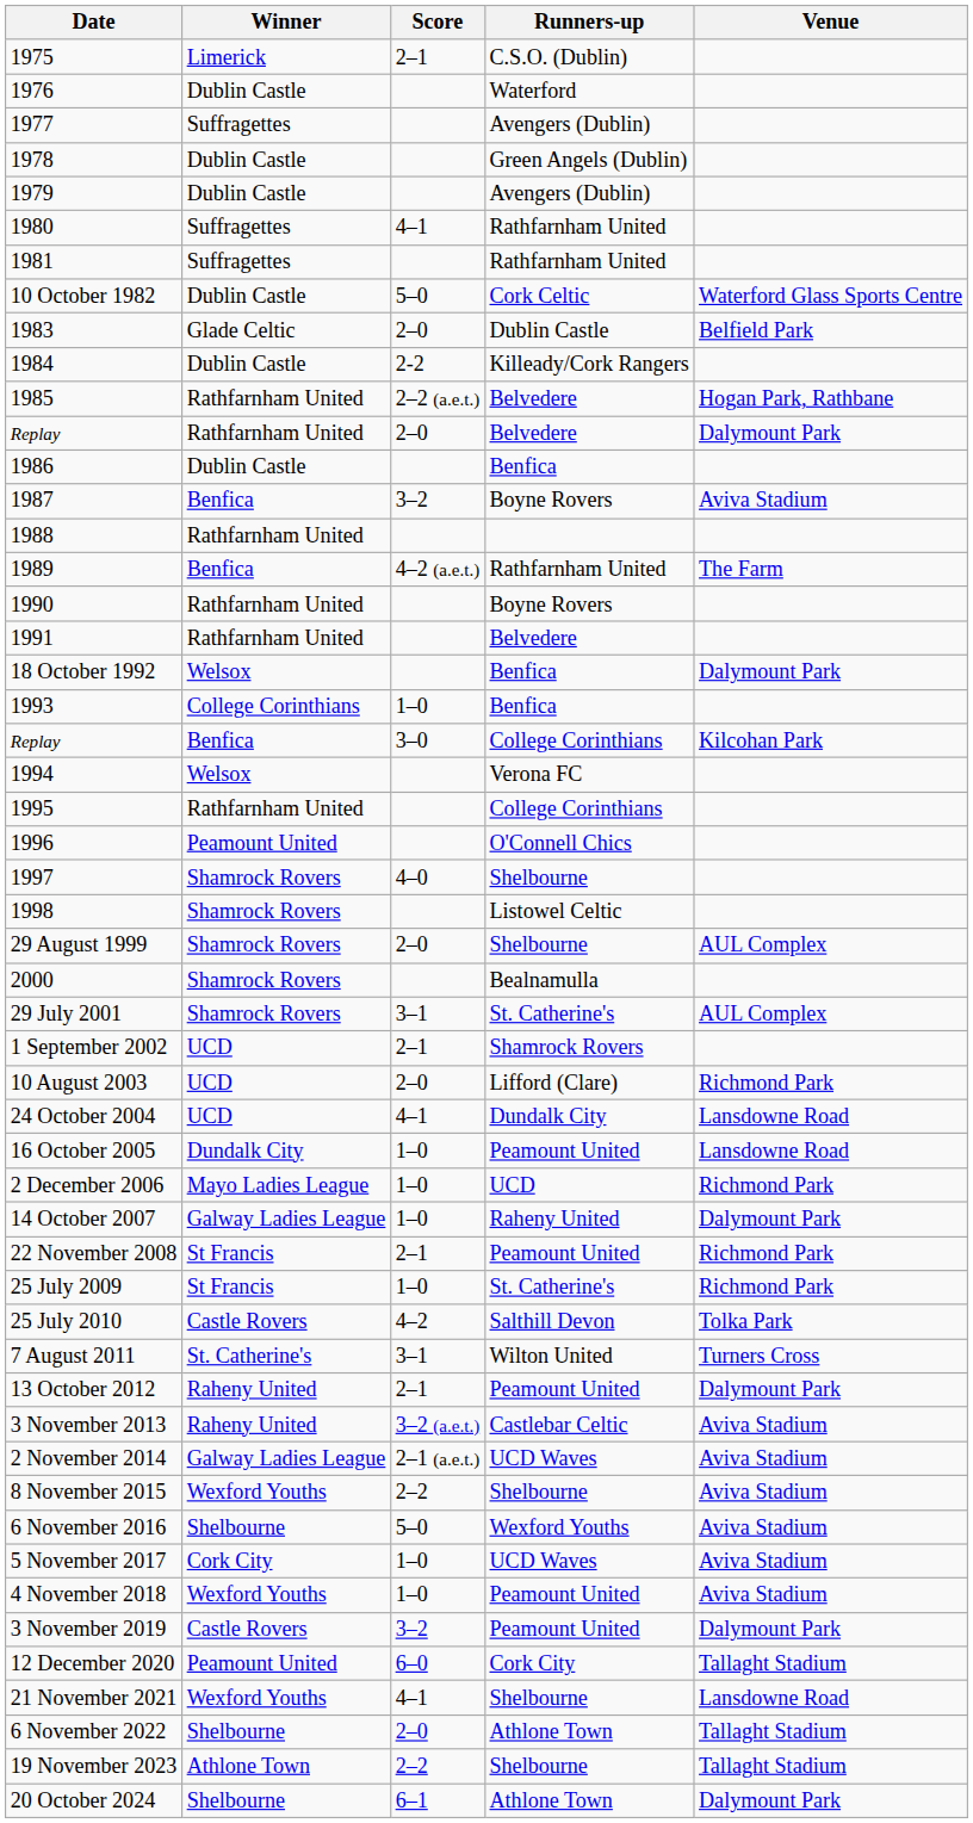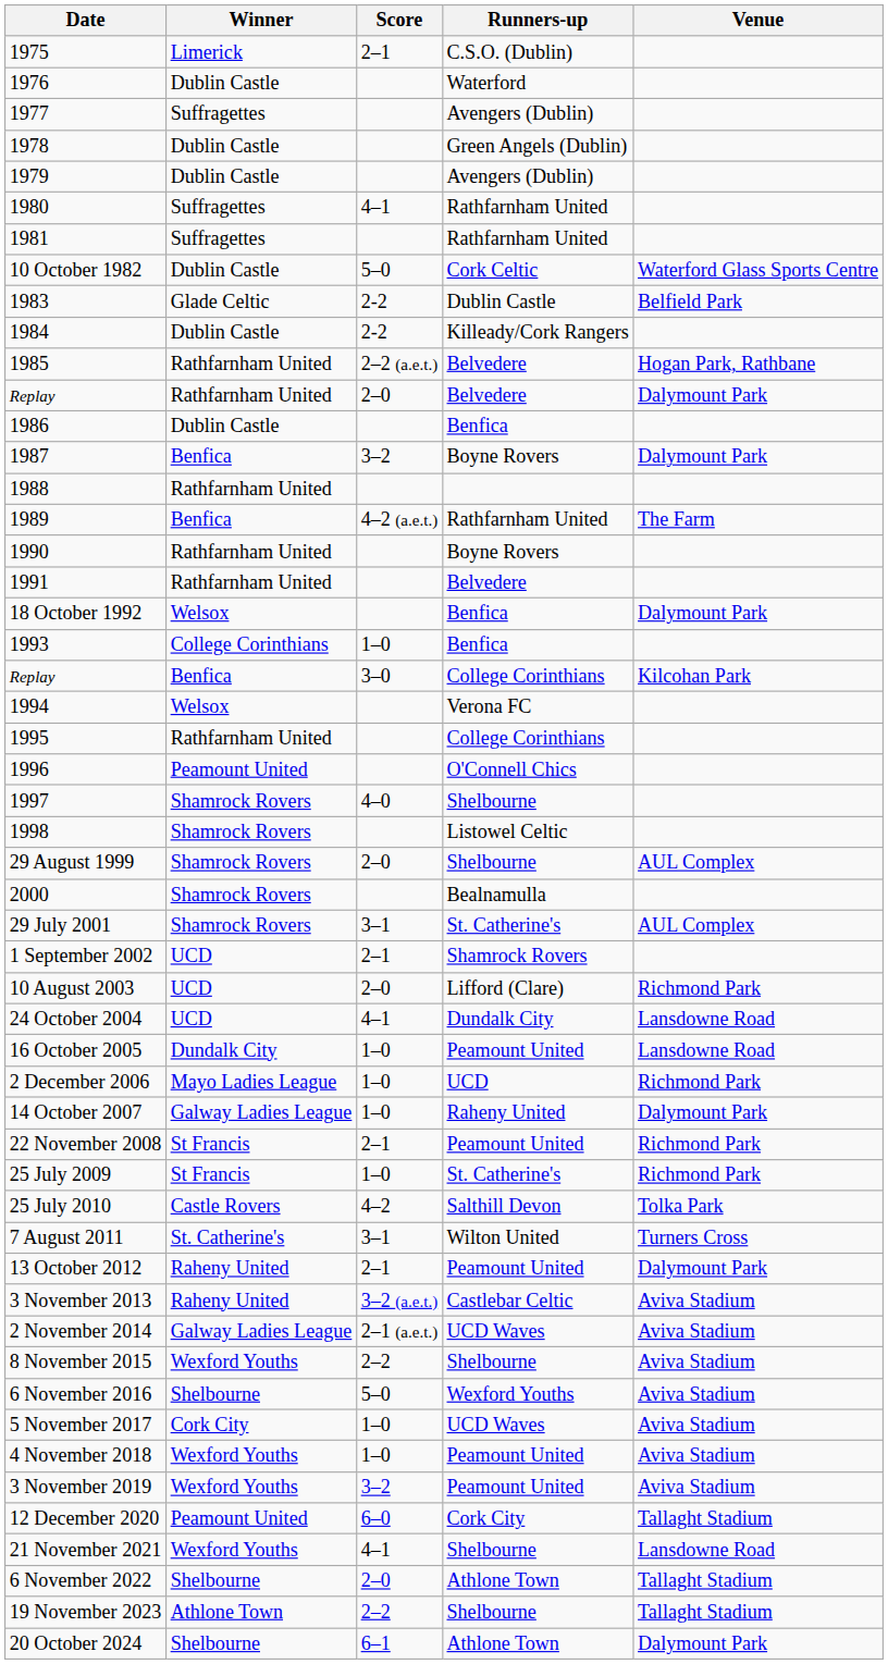1983 | Score: 2–0 -> 2-2
1987 | Venue: Aviva Stadium -> Dalymount Park
3 November 2019 | Winner: Castle Rovers -> Wexford Youths
3 November 2019 | Venue: Dalymount Park -> Aviva Stadium
